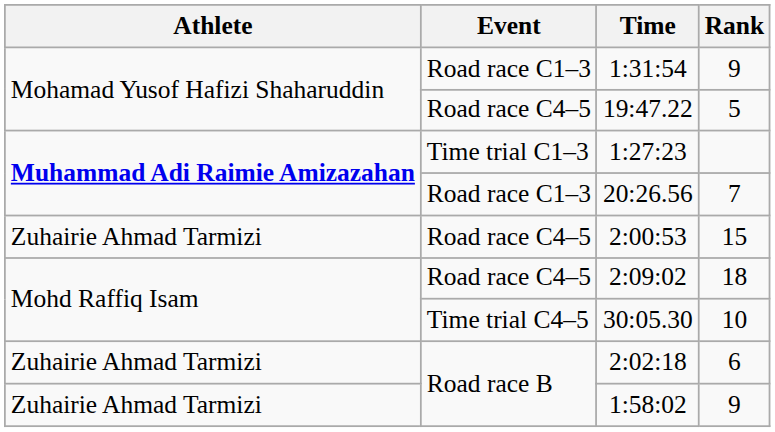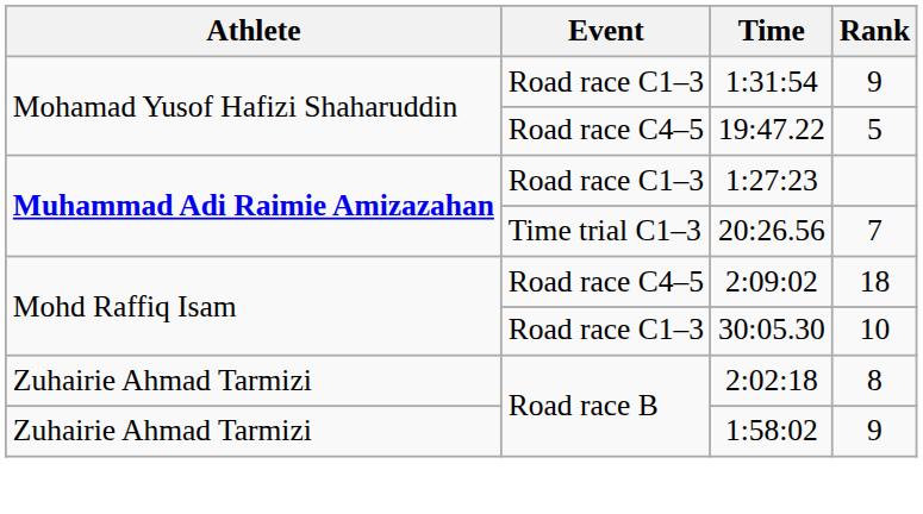1:27:23 | Event: Time trial C1–3 -> Road race C1–3
20:26.56 | Event: Road race C1–3 -> Time trial C1–3
- row: Zuhairie Ahmad Tarmizi | Road race C4–5 | 2:00:53 | 15
30:05.30 | Event: Time trial C4–5 -> Road race C1–3
2:02:18 | Rank: 6 -> 8
